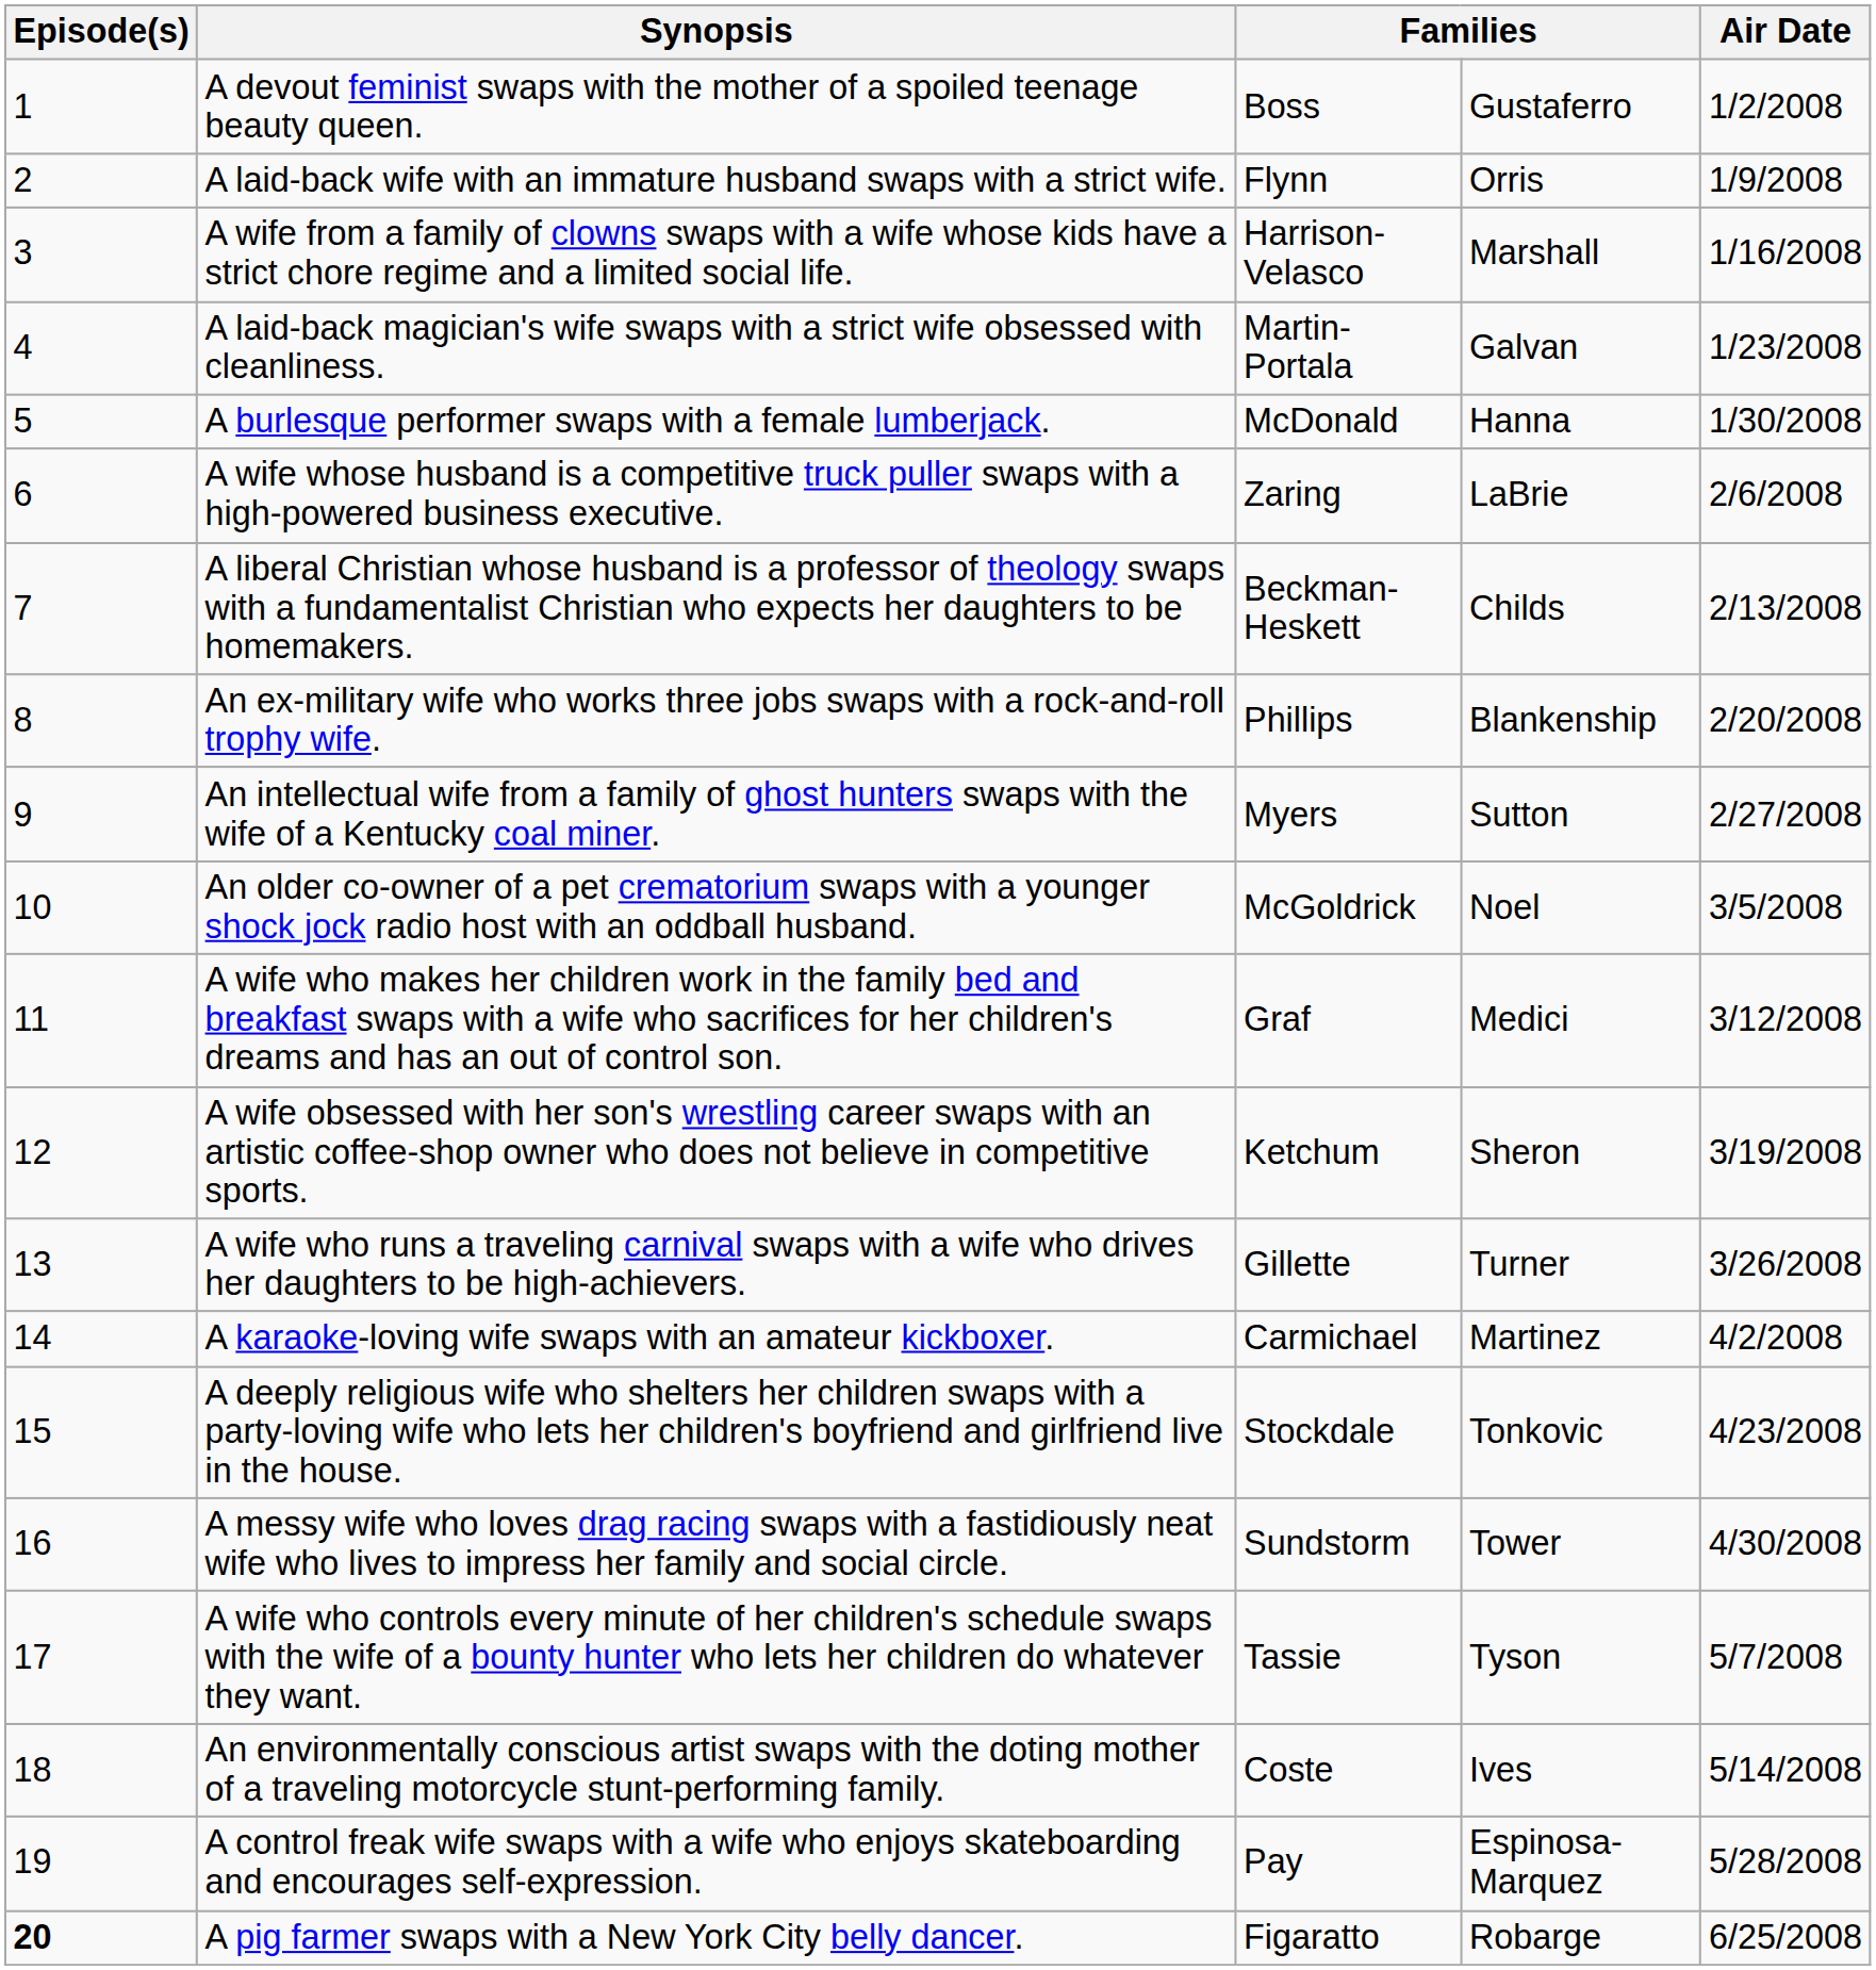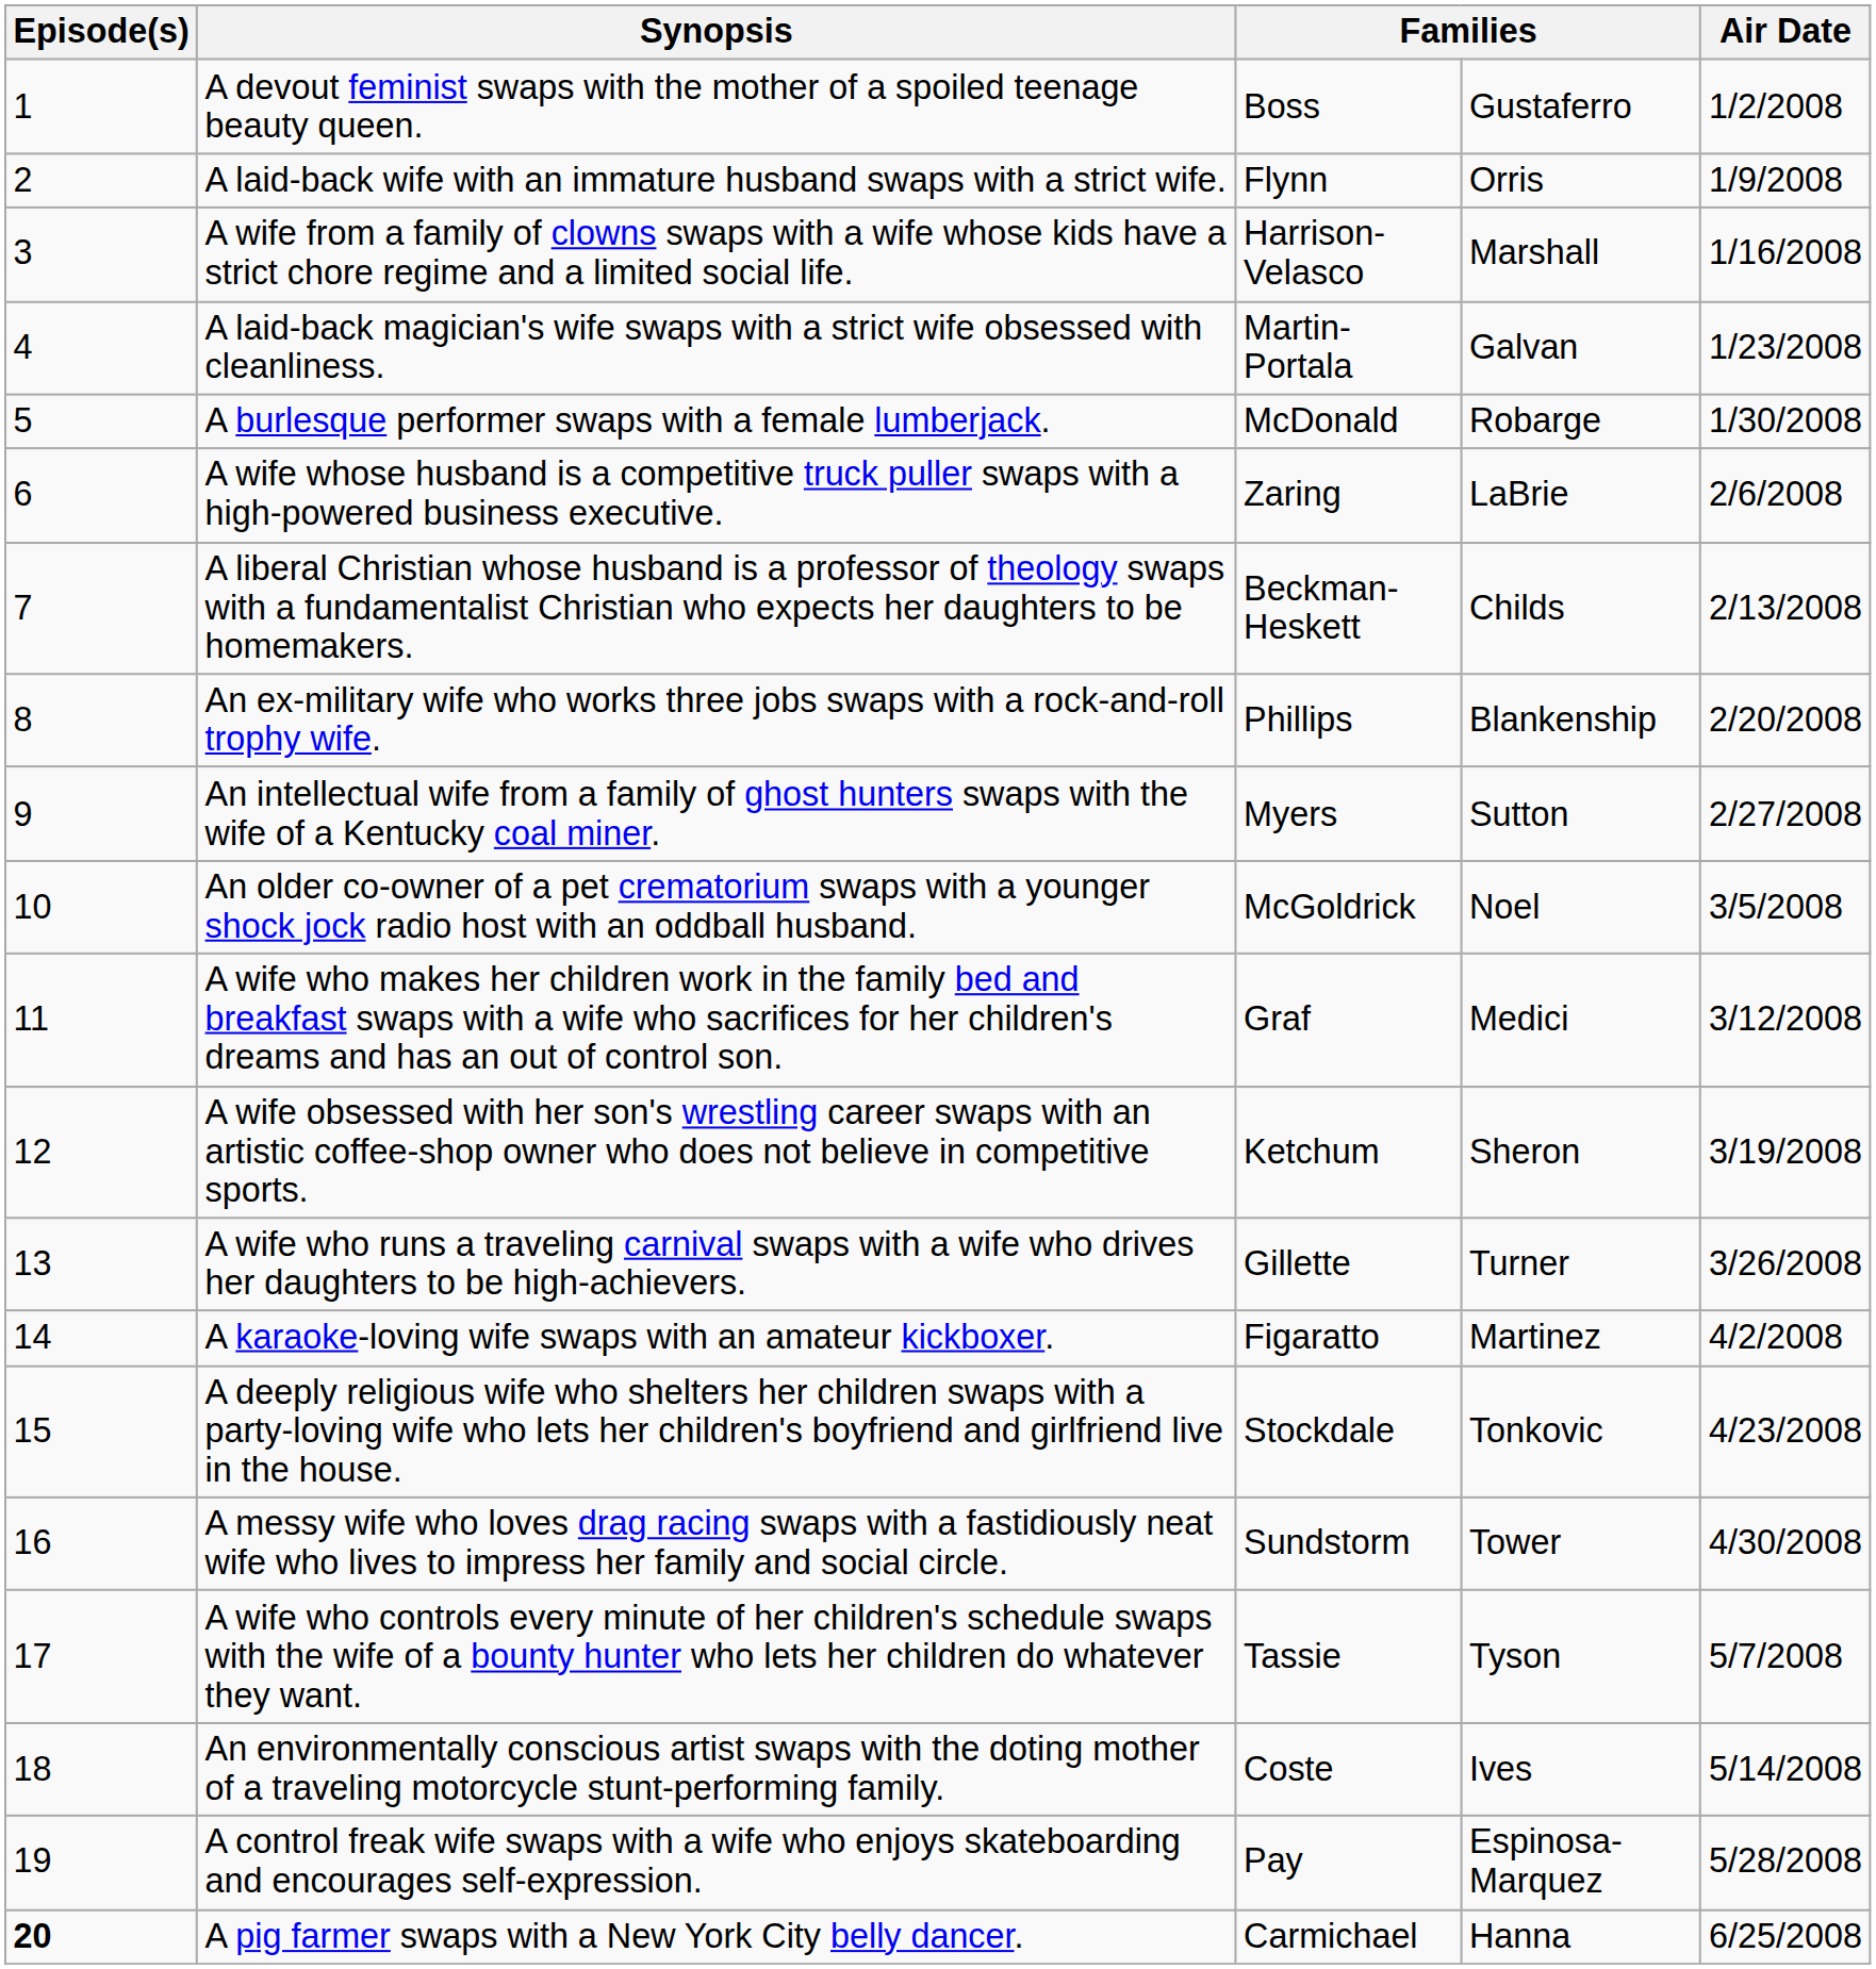A burlesque performer swaps with a female lumberjack. | column 4: Hanna -> Robarge
A karaoke-loving wife swaps with an amateur kickboxer. | column 3: Carmichael -> Figaratto
A pig farmer swaps with a New York City belly dancer. | column 3: Figaratto -> Carmichael
A pig farmer swaps with a New York City belly dancer. | column 4: Robarge -> Hanna
